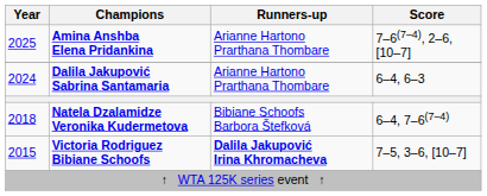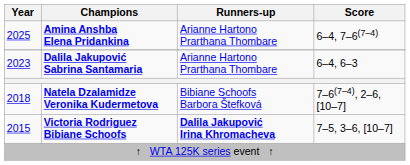Amina Anshba Elena Pridankina | Score: 7–6(7–4), 2–6, [10–7] -> 6–4, 7–6(7–4)
Dalila Jakupović Sabrina Santamaria | Year: 2024 -> 2023
Natela Dzalamidze Veronika Kudermetova | Score: 6–4, 7–6(7–4) -> 7–6(7–4), 2–6, [10–7]
